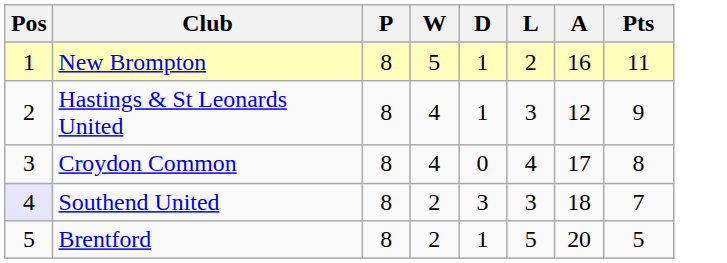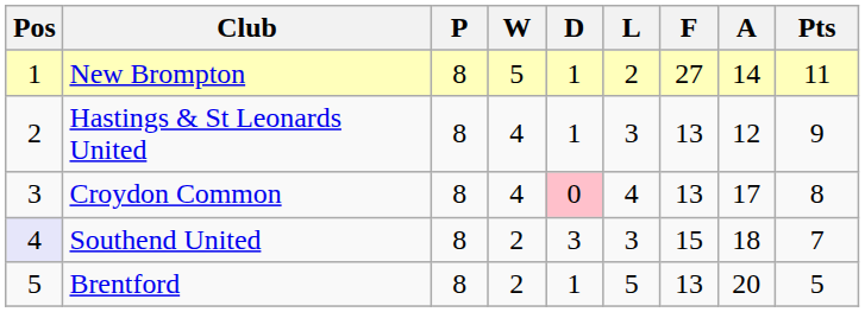+ column: F | 27 | 13 | 13 | 15 | 13
New Brompton | A: 16 -> 14
Croydon Common | D: no background -> pink background
